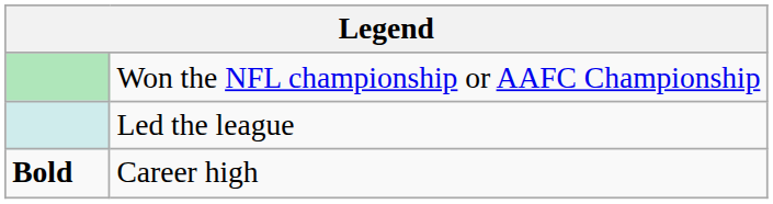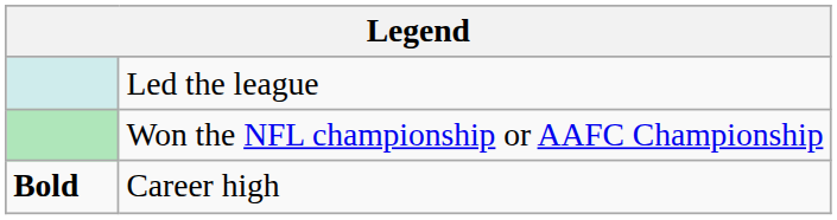rows swapped: Won the NFL championship or AAFC Championship <-> Led the league
